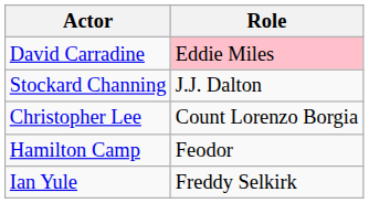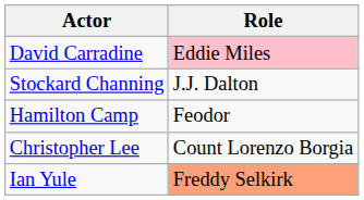rows swapped: Christopher Lee <-> Hamilton Camp
Ian Yule | Role: no background -> lightsalmon background
